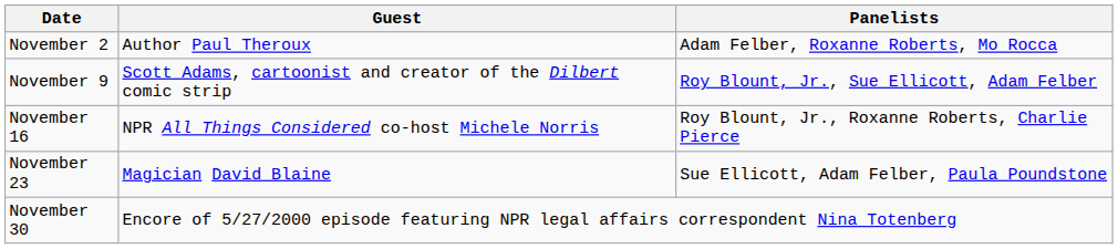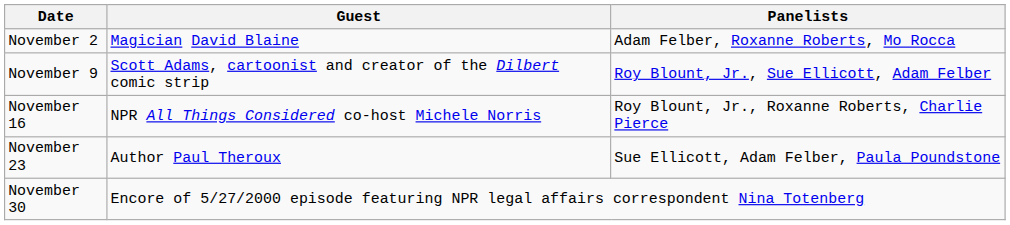November 2 | Guest: Author Paul Theroux -> Magician David Blaine
November 23 | Guest: Magician David Blaine -> Author Paul Theroux
